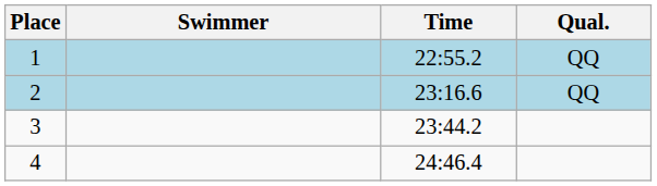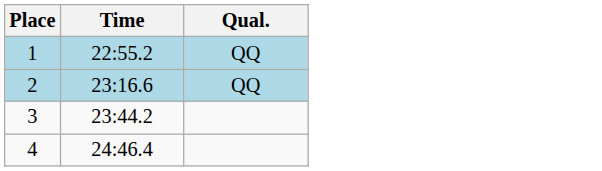- column: Swimmer
